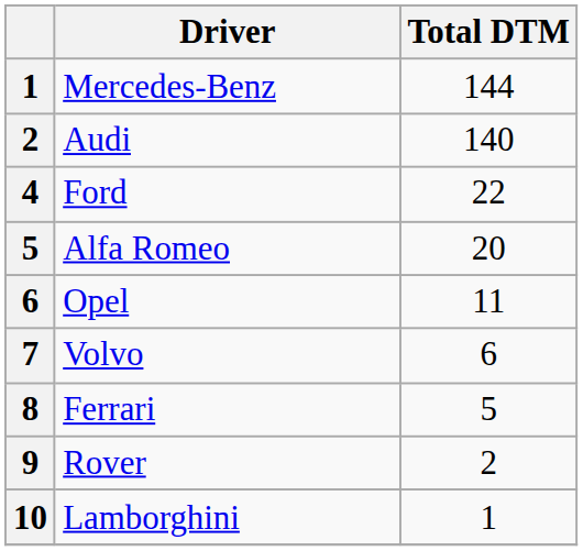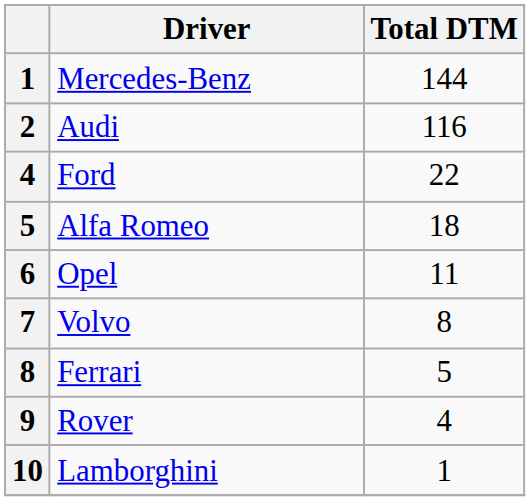Audi | Total DTM: 140 -> 116
Alfa Romeo | Total DTM: 20 -> 18
Volvo | Total DTM: 6 -> 8
Rover | Total DTM: 2 -> 4
